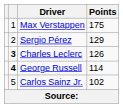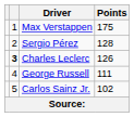Sergio Pérez | Points: 129 -> 128
George Russell | column 2: bold -> normal
George Russell | Points: 114 -> 111
